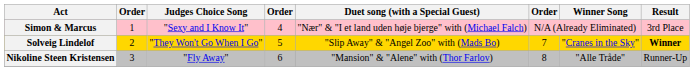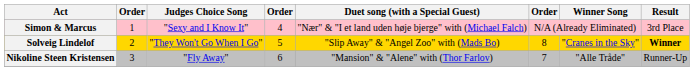Solveig Lindelof | column 6: 7 -> 8
Nikoline Steen Kristensen | column 6: 8 -> 7
